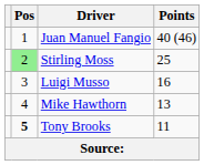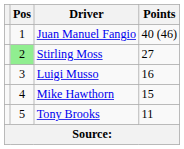Stirling Moss | Points: 25 -> 27
Mike Hawthorn | Points: 13 -> 15
Tony Brooks | Pos: bold -> normal
